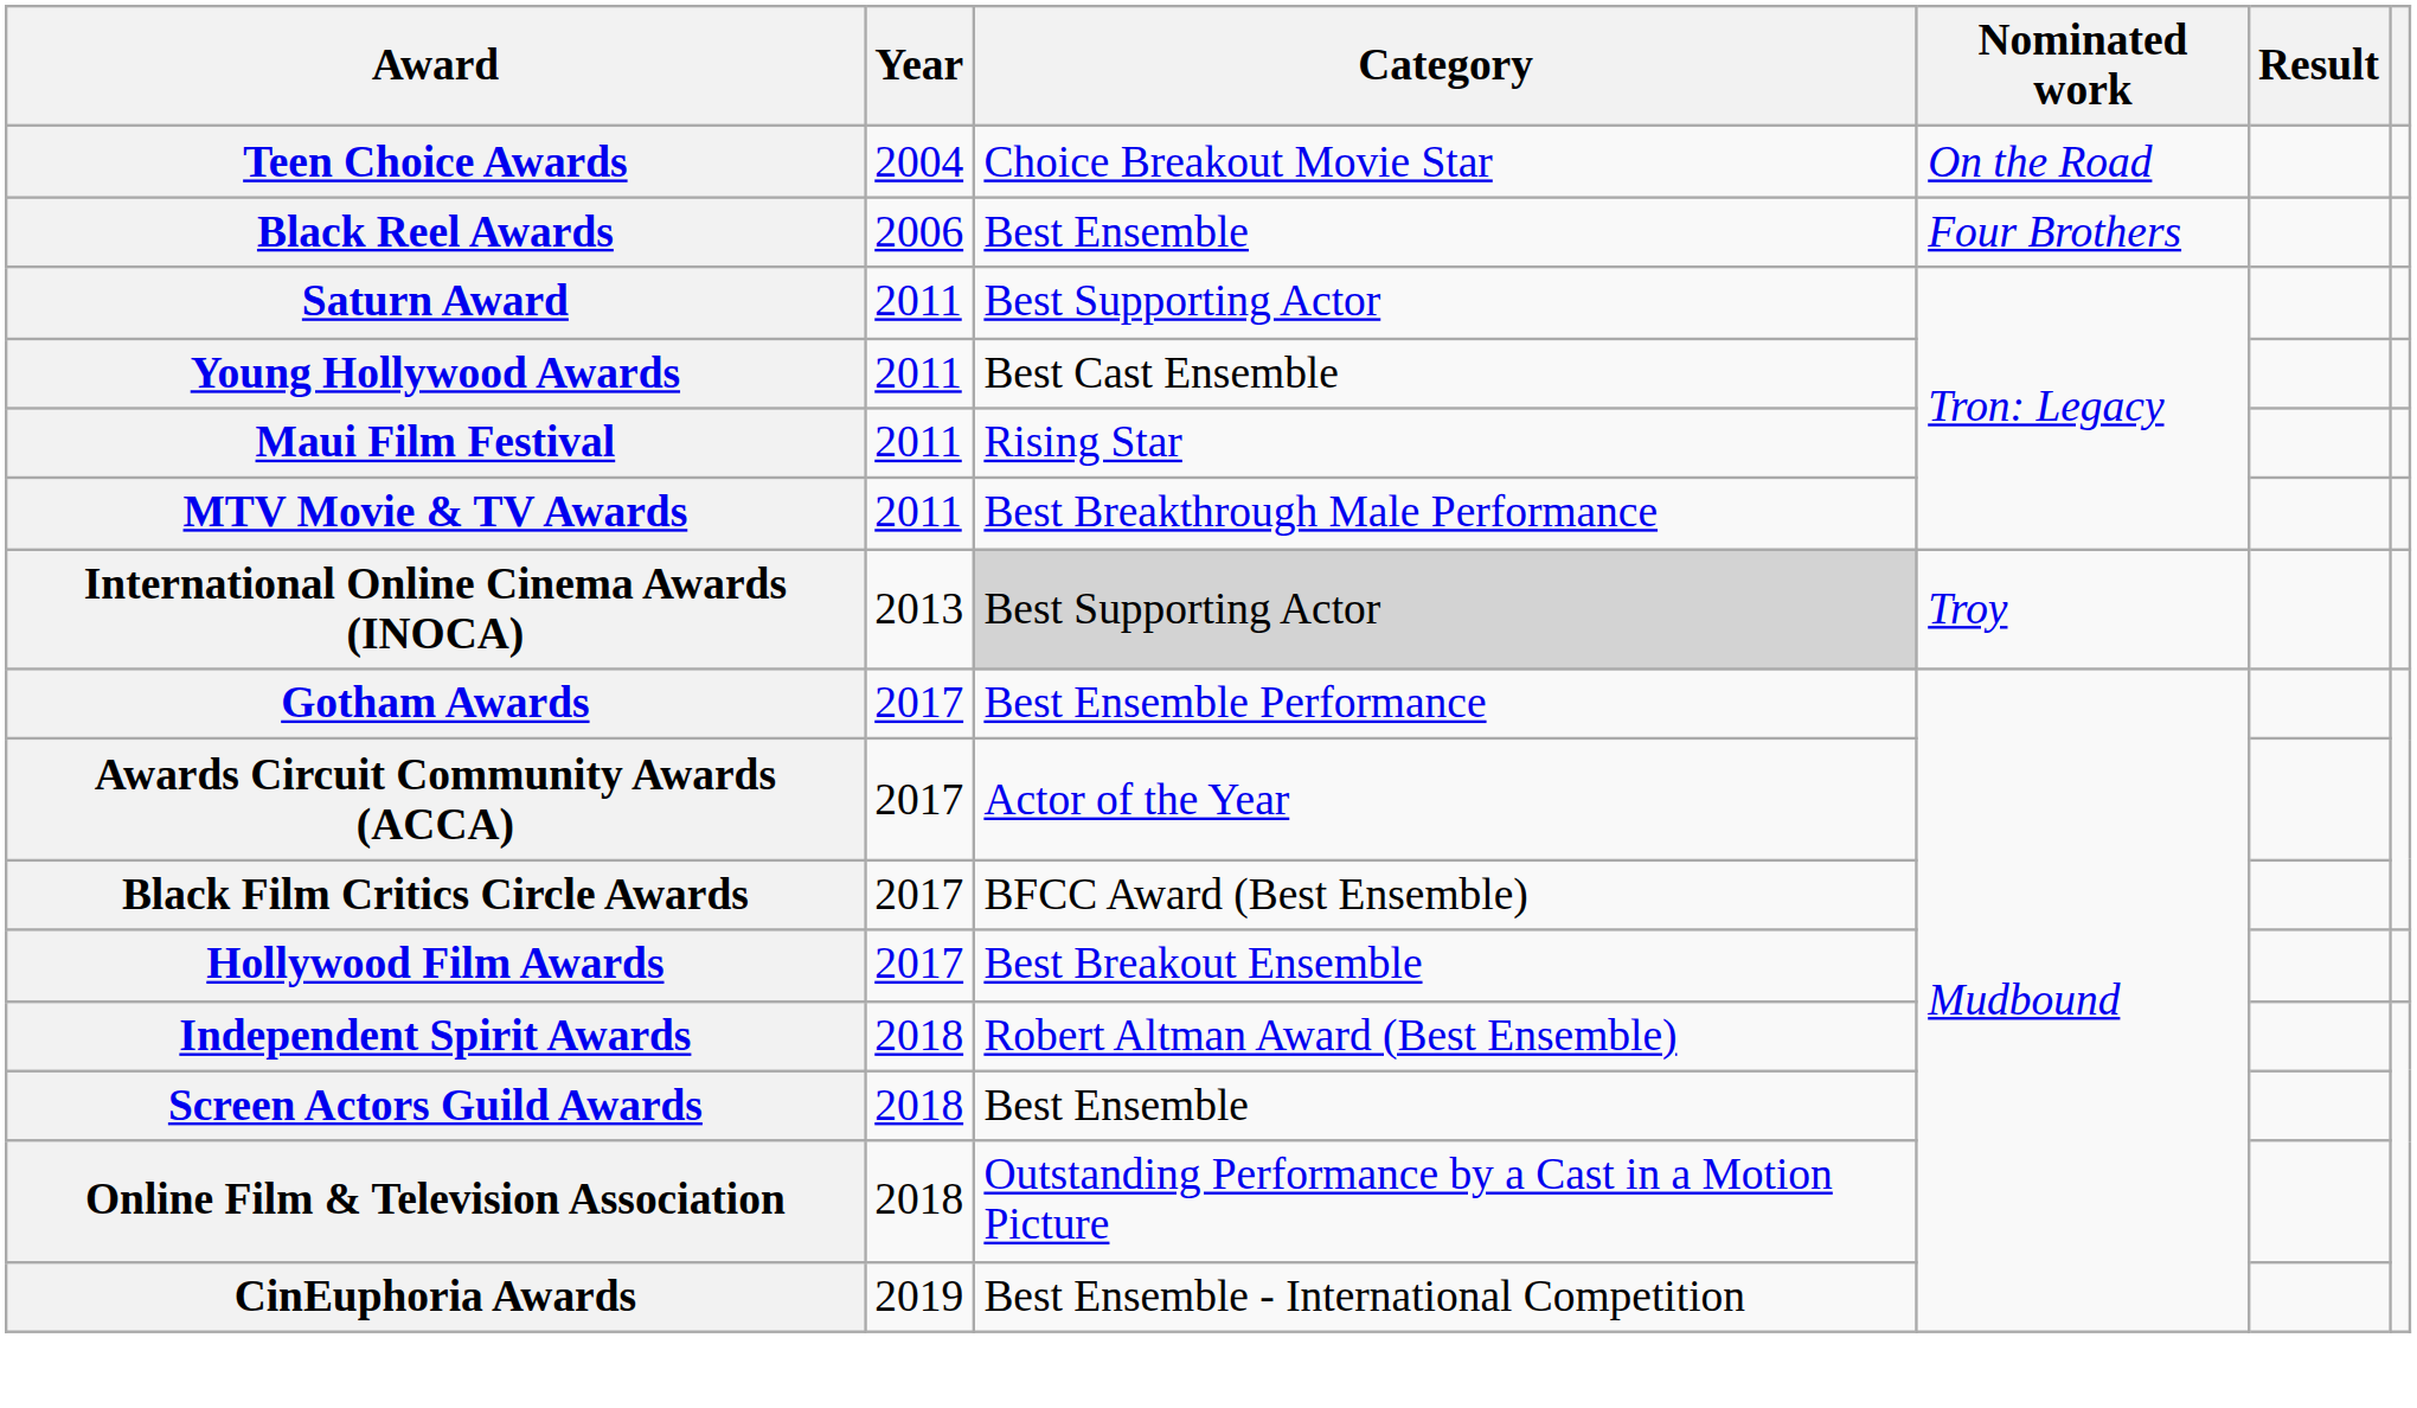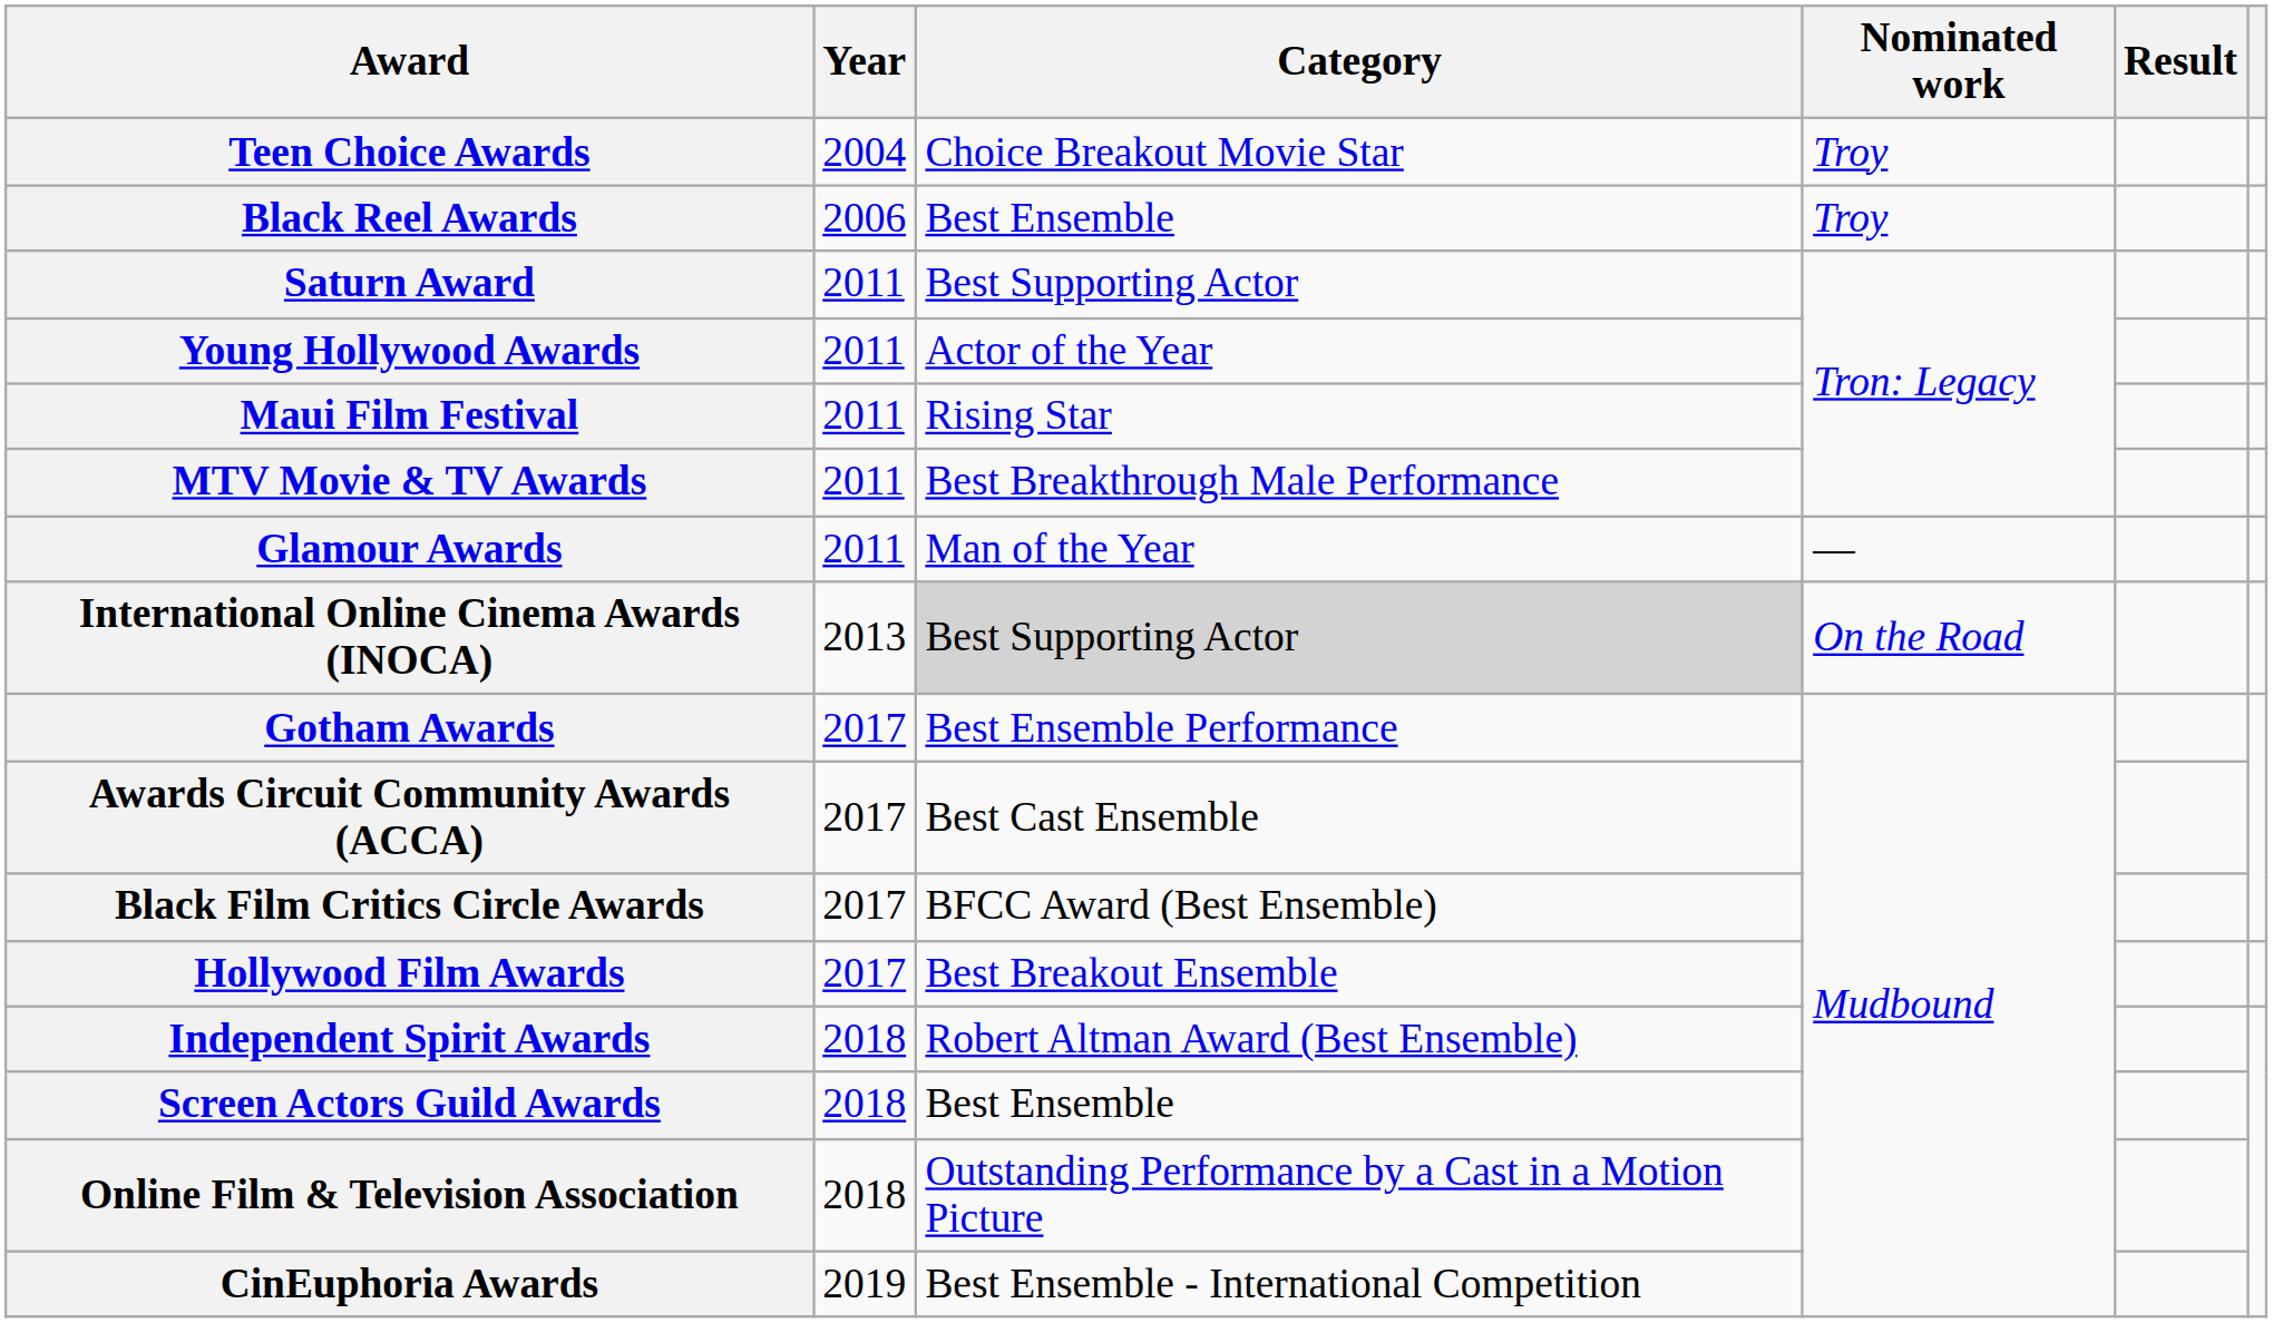Teen Choice Awards | Nominated work: On the Road -> Troy
Black Reel Awards | Nominated work: Four Brothers -> Troy
Young Hollywood Awards | Category: Best Cast Ensemble -> Actor of the Year
+ row: Glamour Awards | 2011 | Man of the Year | —
International Online Cinema Awards (INOCA) | Nominated work: Troy -> On the Road
Awards Circuit Community Awards (ACCA) | Category: Actor of the Year -> Best Cast Ensemble
